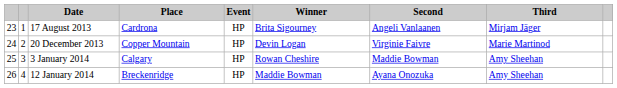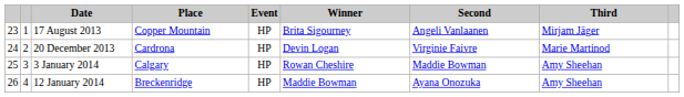17 August 2013 | Place: Cardrona -> Copper Mountain
20 December 2013 | Place: Copper Mountain -> Cardrona
